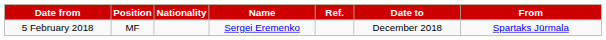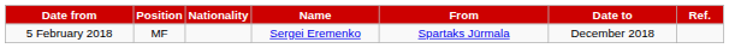columns swapped: From <-> Ref.
